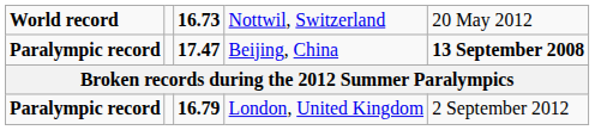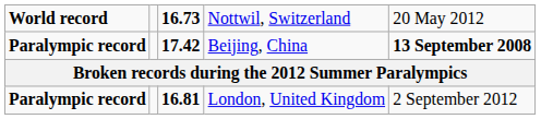Beijing, China | column 3: 17.47 -> 17.42
London, United Kingdom | column 3: 16.79 -> 16.81
